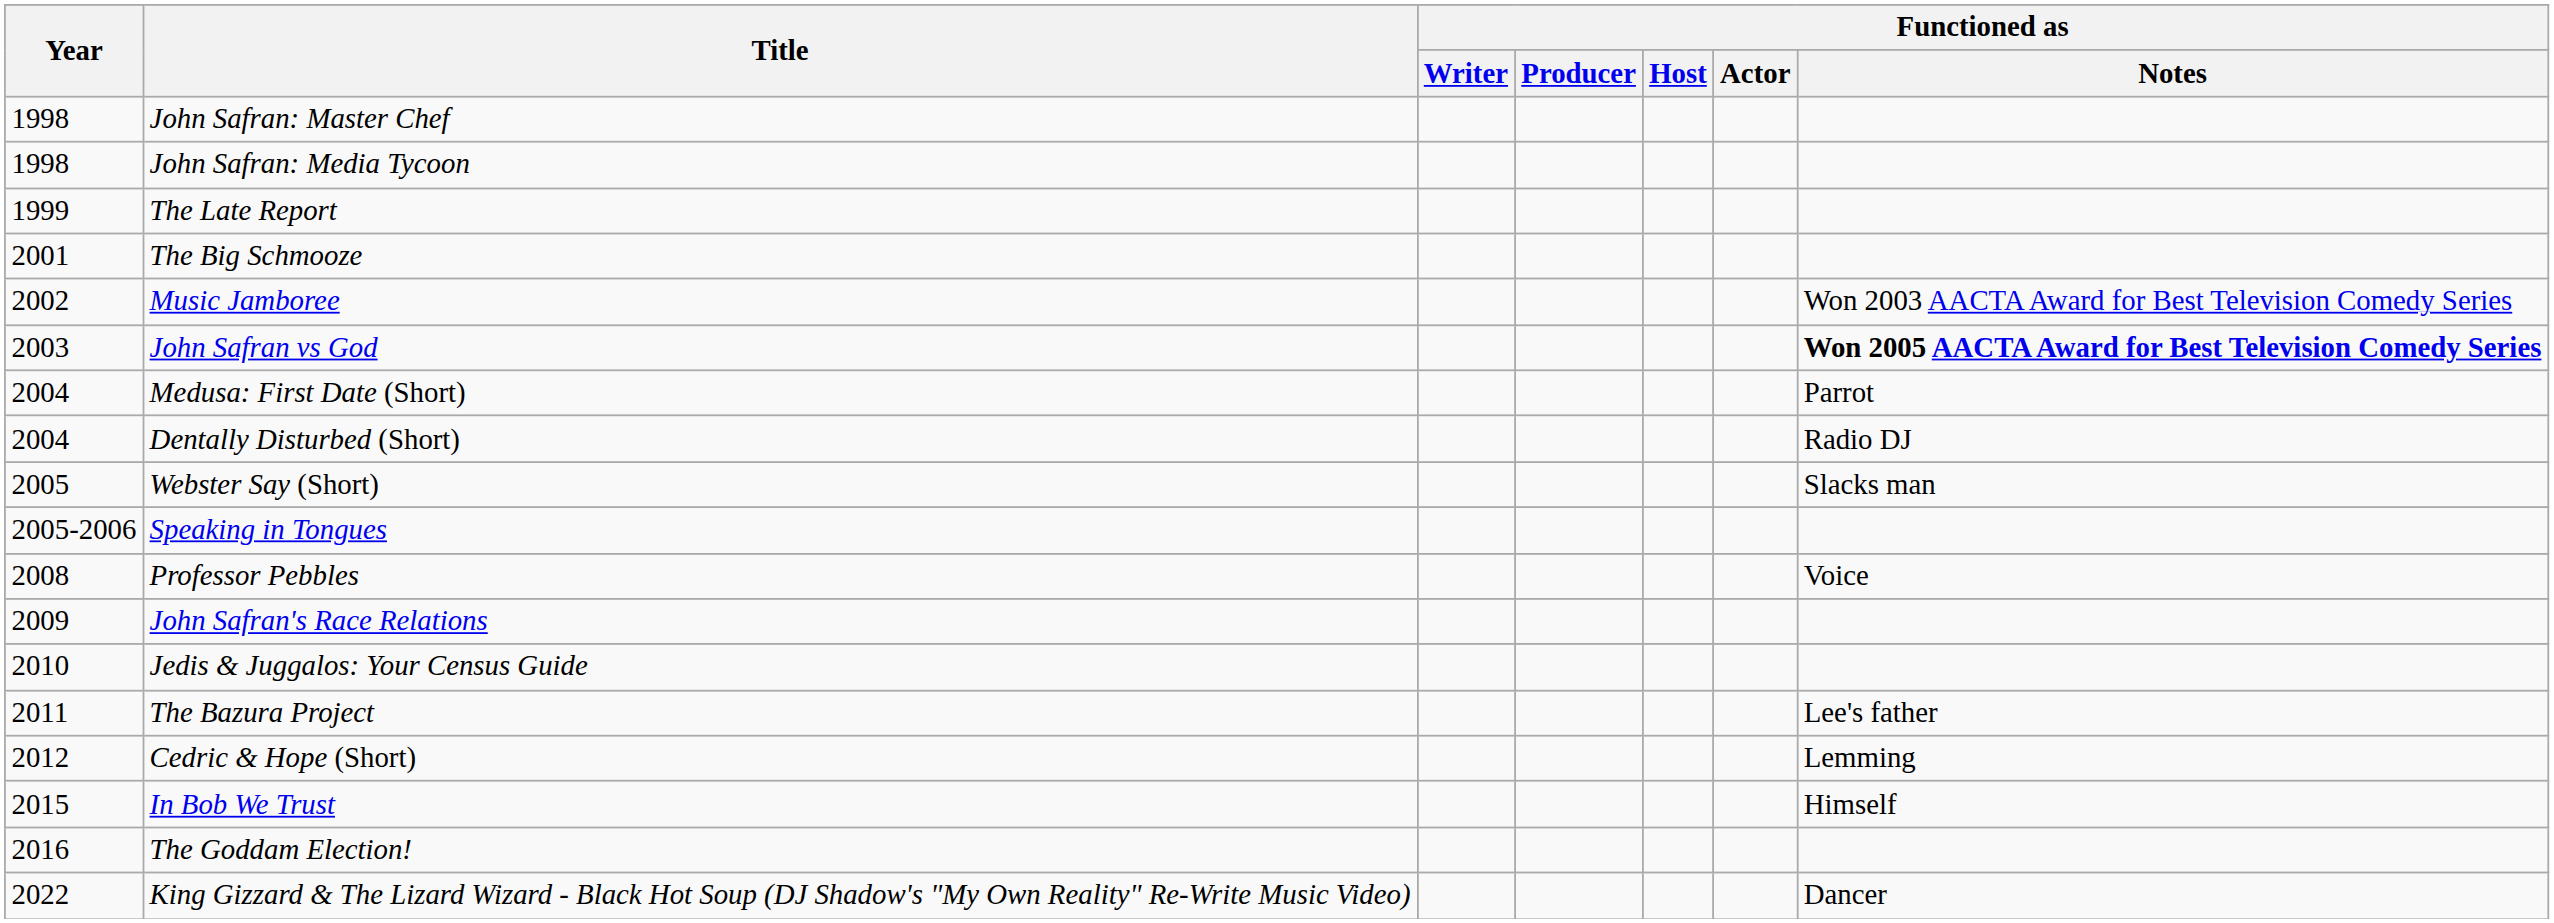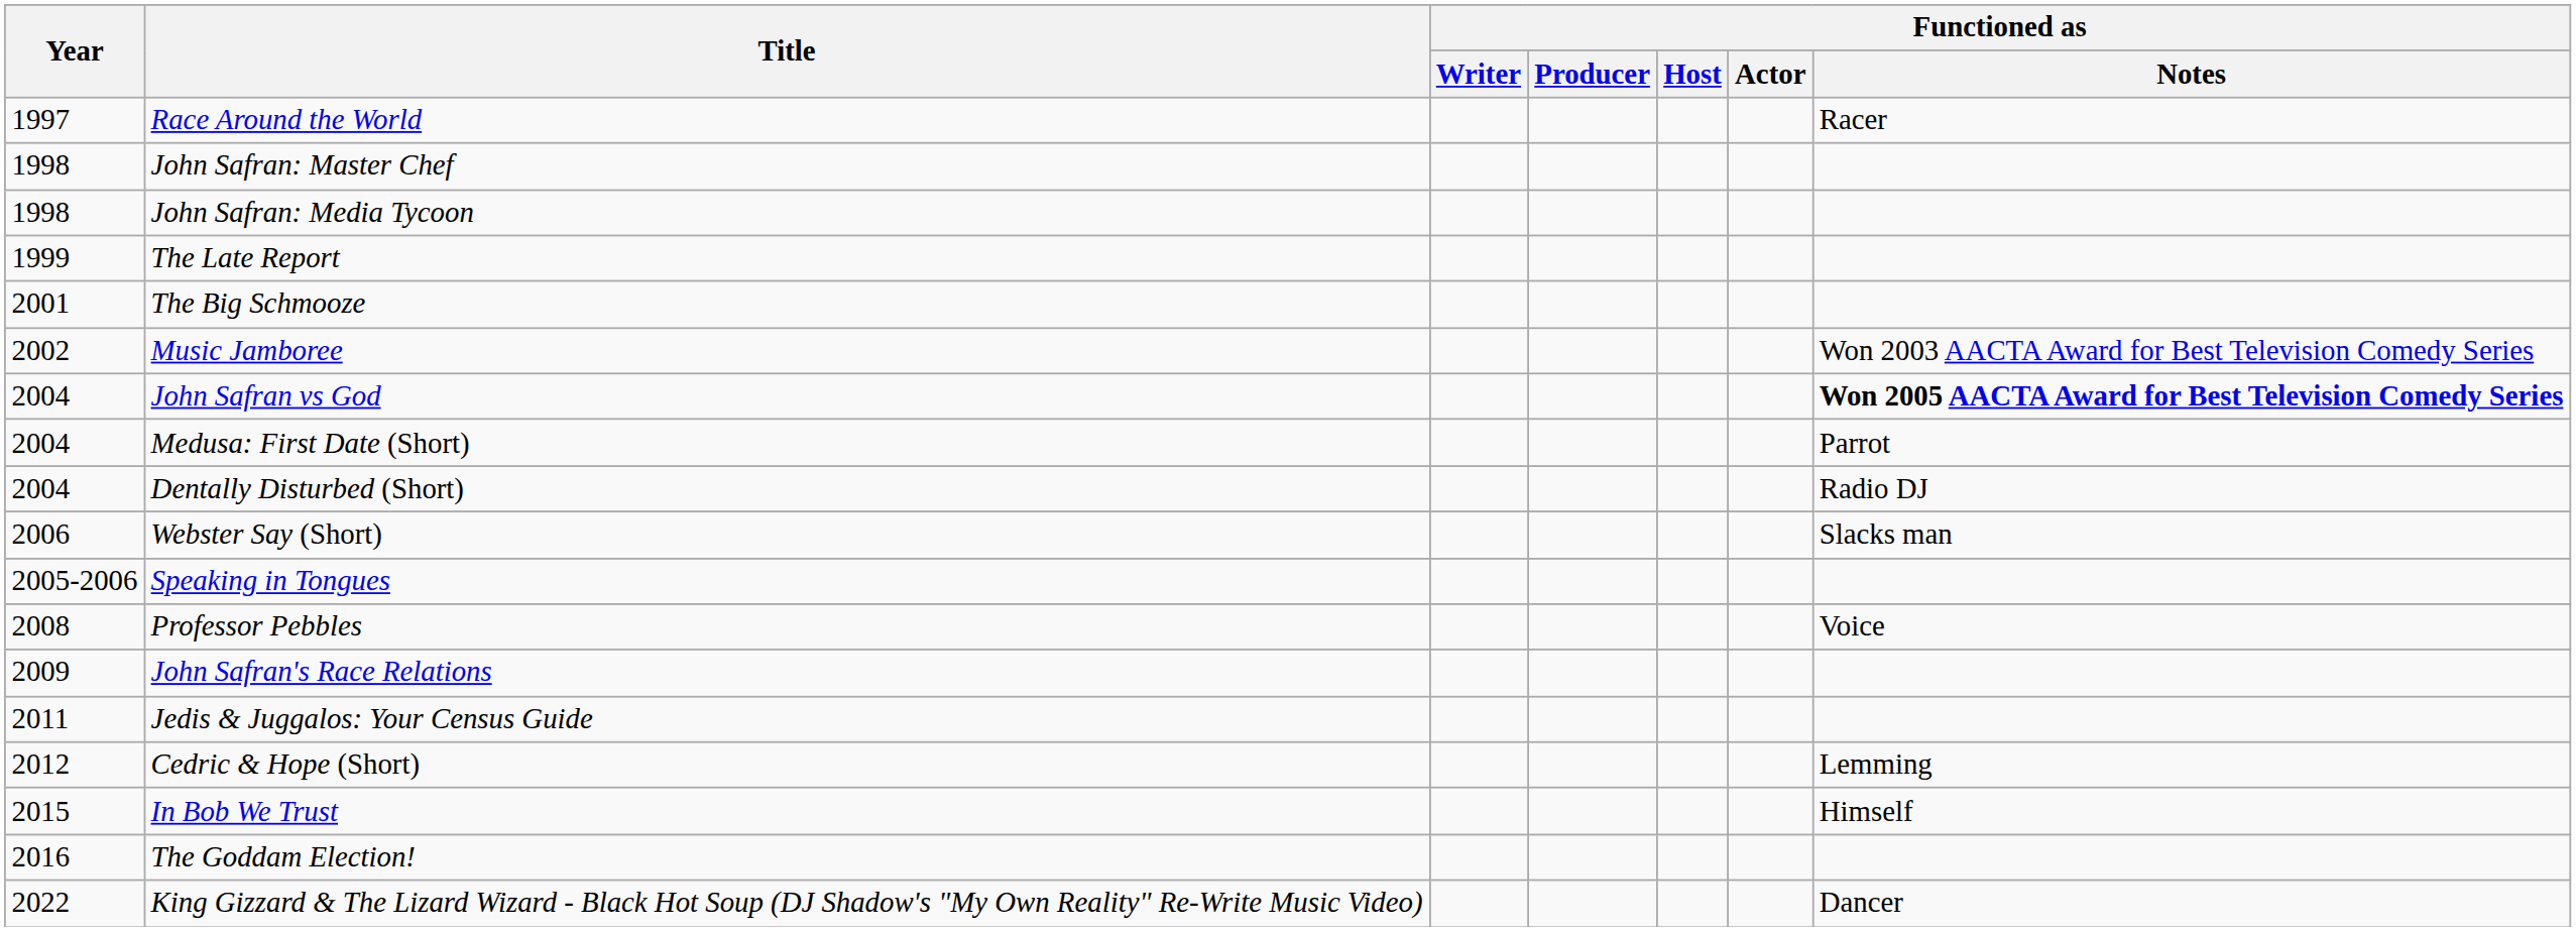+ row: 1997 | Race Around the World | Racer
John Safran vs God | Year: 2003 -> 2004
Webster Say (Short) | Year: 2005 -> 2006
Jedis & Juggalos: Your Census Guide | Year: 2010 -> 2011
- row: 2011 | The Bazura Project | Lee's father
